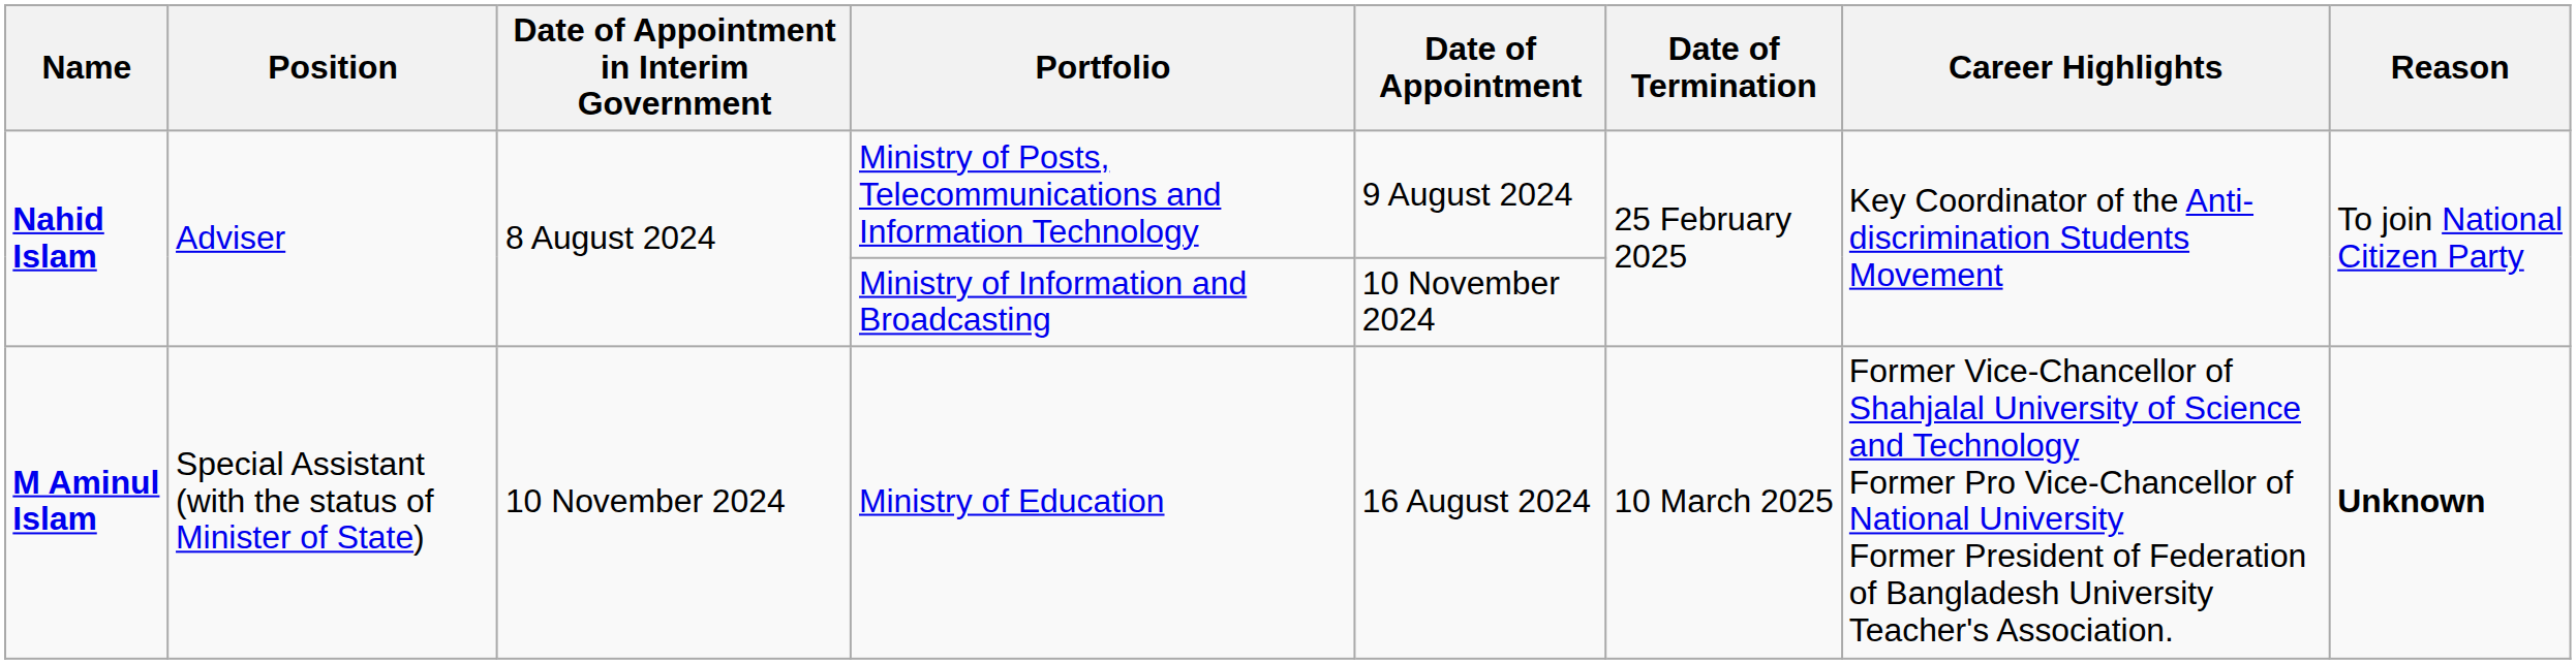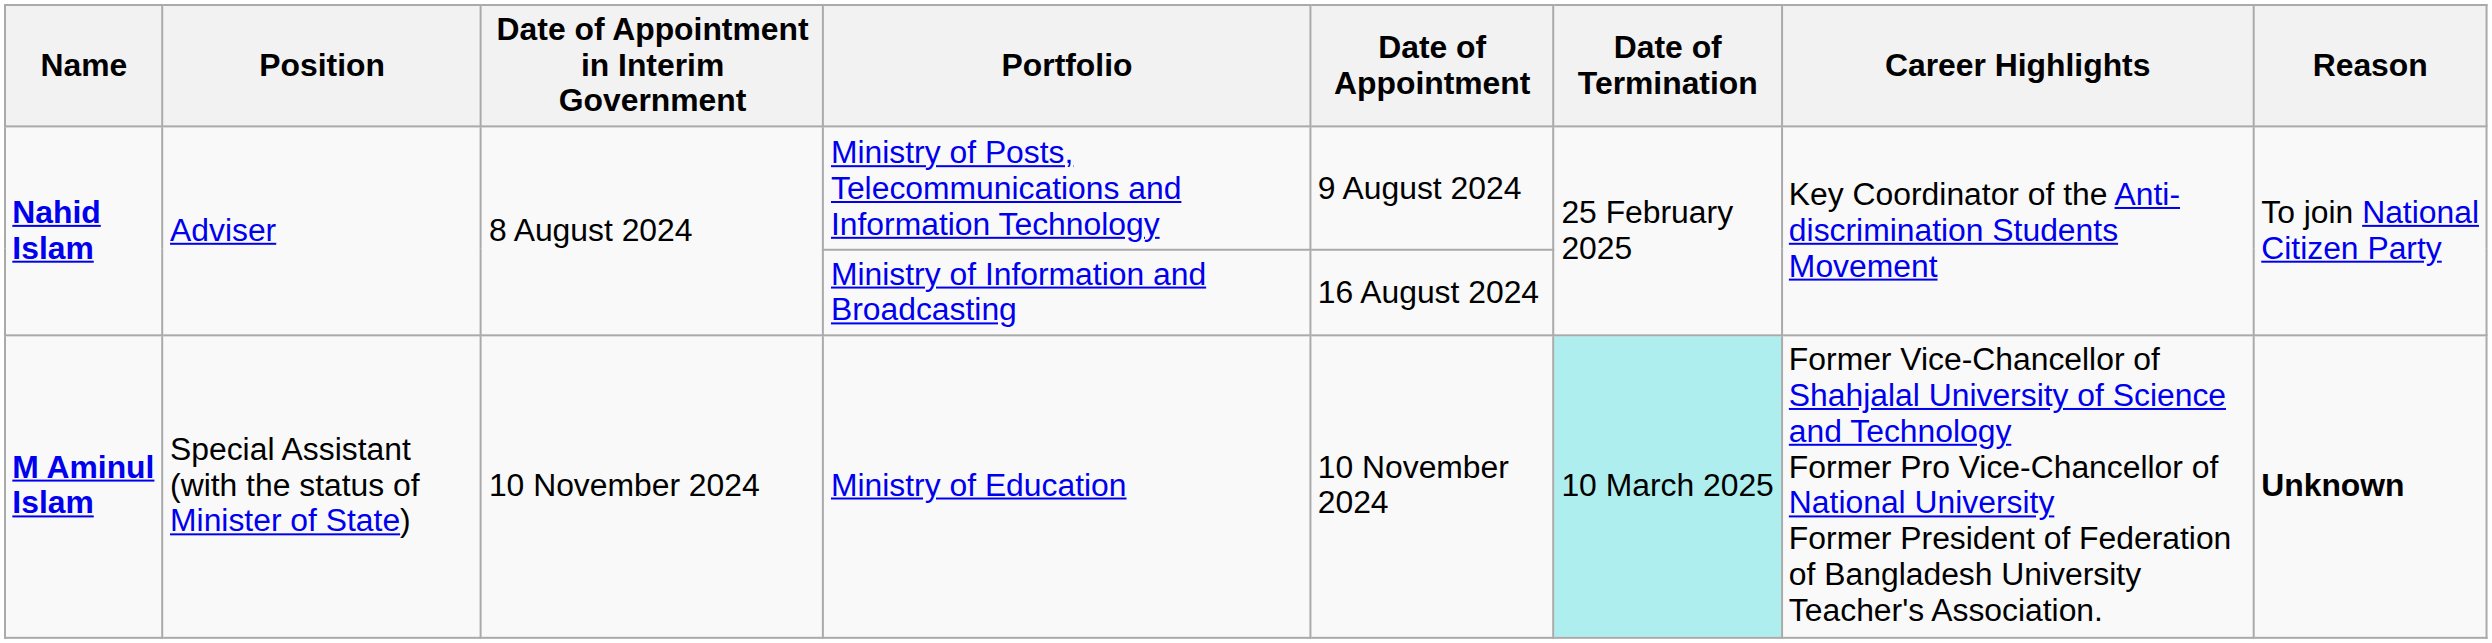Ministry of Information and Broadcasting | Date of Appointment: 10 November 2024 -> 16 August 2024
Ministry of Education | Date of Appointment: 16 August 2024 -> 10 November 2024
Ministry of Education | Date of Termination: no background -> paleturquoise background
